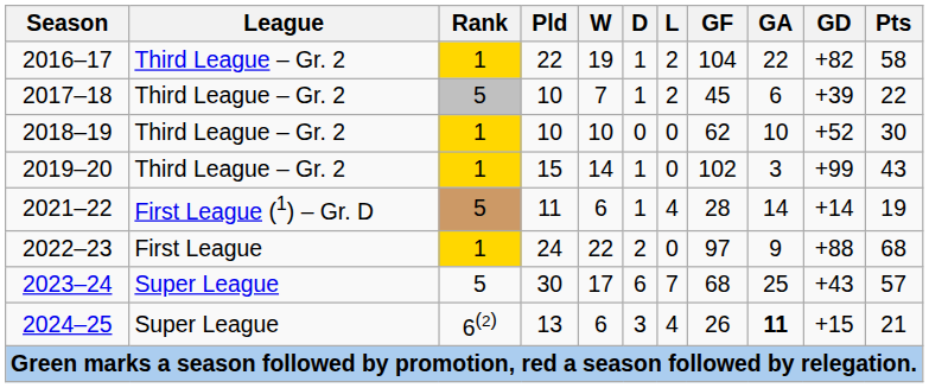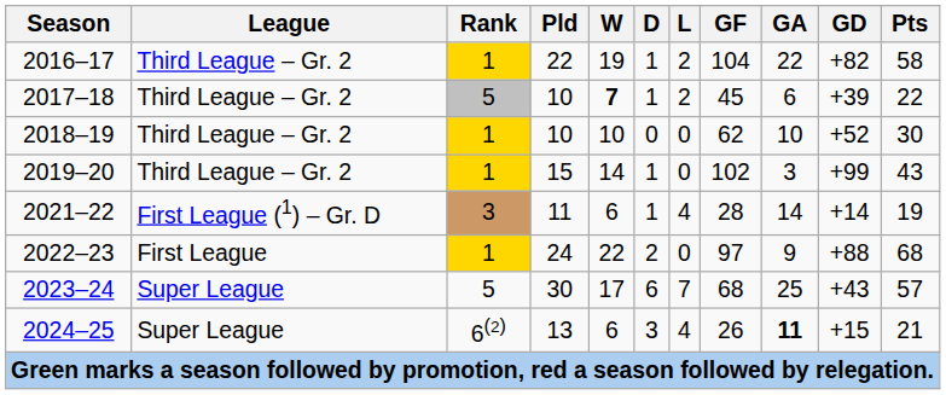2017–18 | W: normal -> bold
2021–22 | Rank: 5 -> 3
